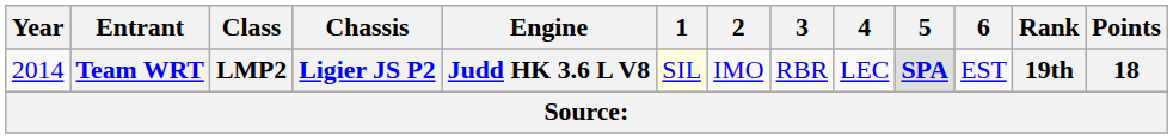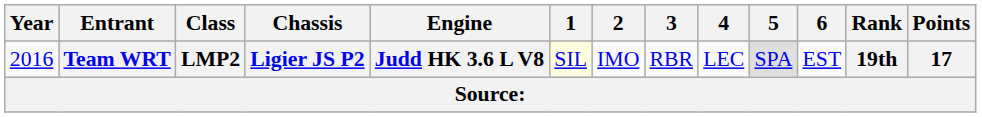Team WRT | Year: 2014 -> 2016
Team WRT | 5: bold -> normal
Team WRT | Points: 18 -> 17
